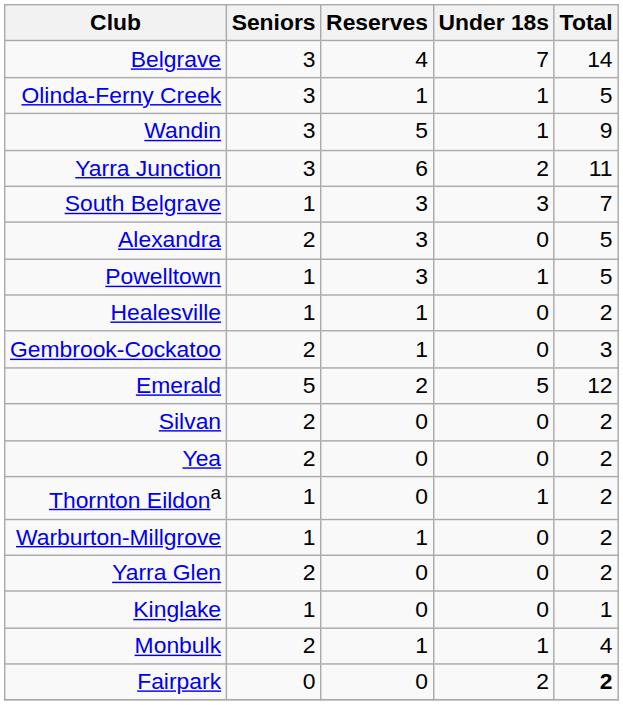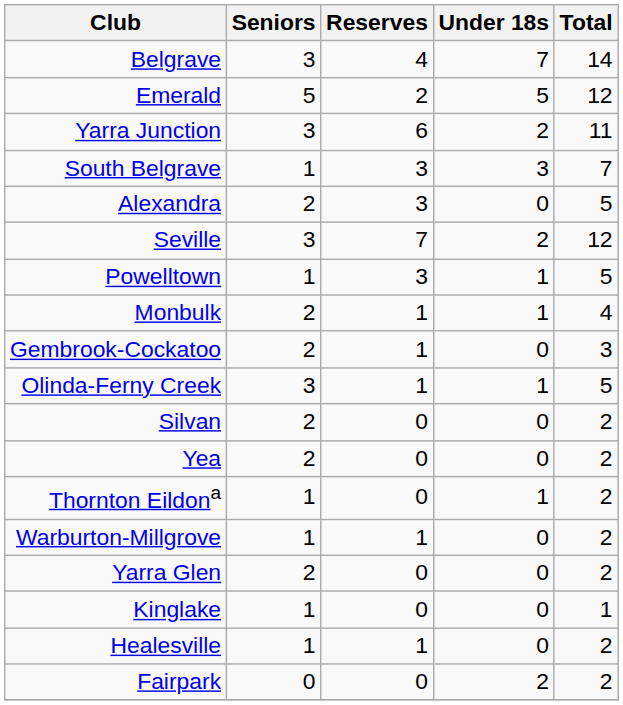rows swapped: Emerald <-> Olinda-Ferny Creek
- row: Wandin | 3 | 5 | 1 | 9
+ row: Seville | 3 | 7 | 2 | 12
rows swapped: Monbulk <-> Healesville
Fairpark | Total: bold -> normal
